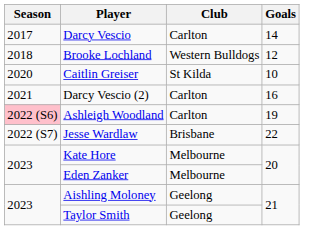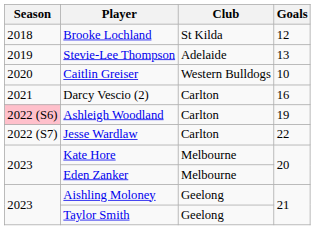- row: 2017 | Darcy Vescio | Carlton | 14
Brooke Lochland | Club: Western Bulldogs -> St Kilda
+ row: 2019 | Stevie-Lee Thompson | Adelaide | 13
Caitlin Greiser | Club: St Kilda -> Western Bulldogs
Jesse Wardlaw | Club: Brisbane -> Carlton
